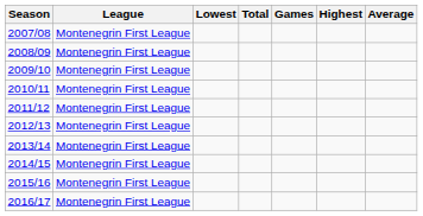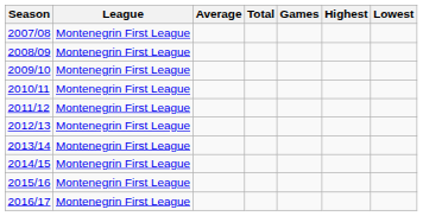columns swapped: Average <-> Lowest
